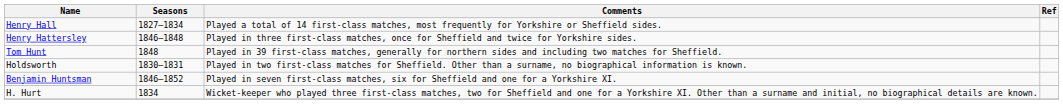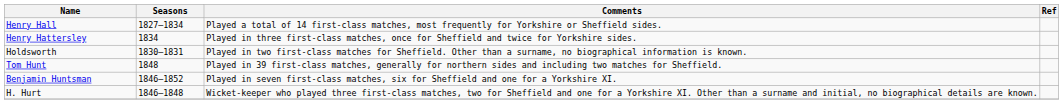Henry Hattersley | Seasons: 1846–1848 -> 1834
rows swapped: Holdsworth <-> Tom Hunt
H. Hurt | Seasons: 1834 -> 1846–1848
